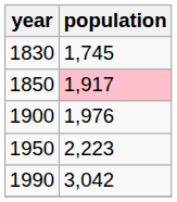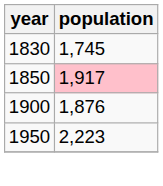1900 | population: 1,976 -> 1,876
- row: 1990 | 3,042
